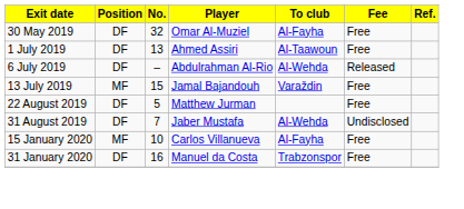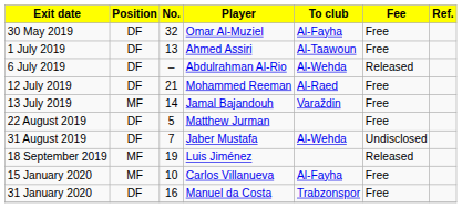+ row: 12 July 2019 | DF | 21 | Mohammed Reeman | Al-Raed | Free
13 July 2019 | No.: 15 -> 14
+ row: 18 September 2019 | MF | 19 | Luis Jiménez | Released
